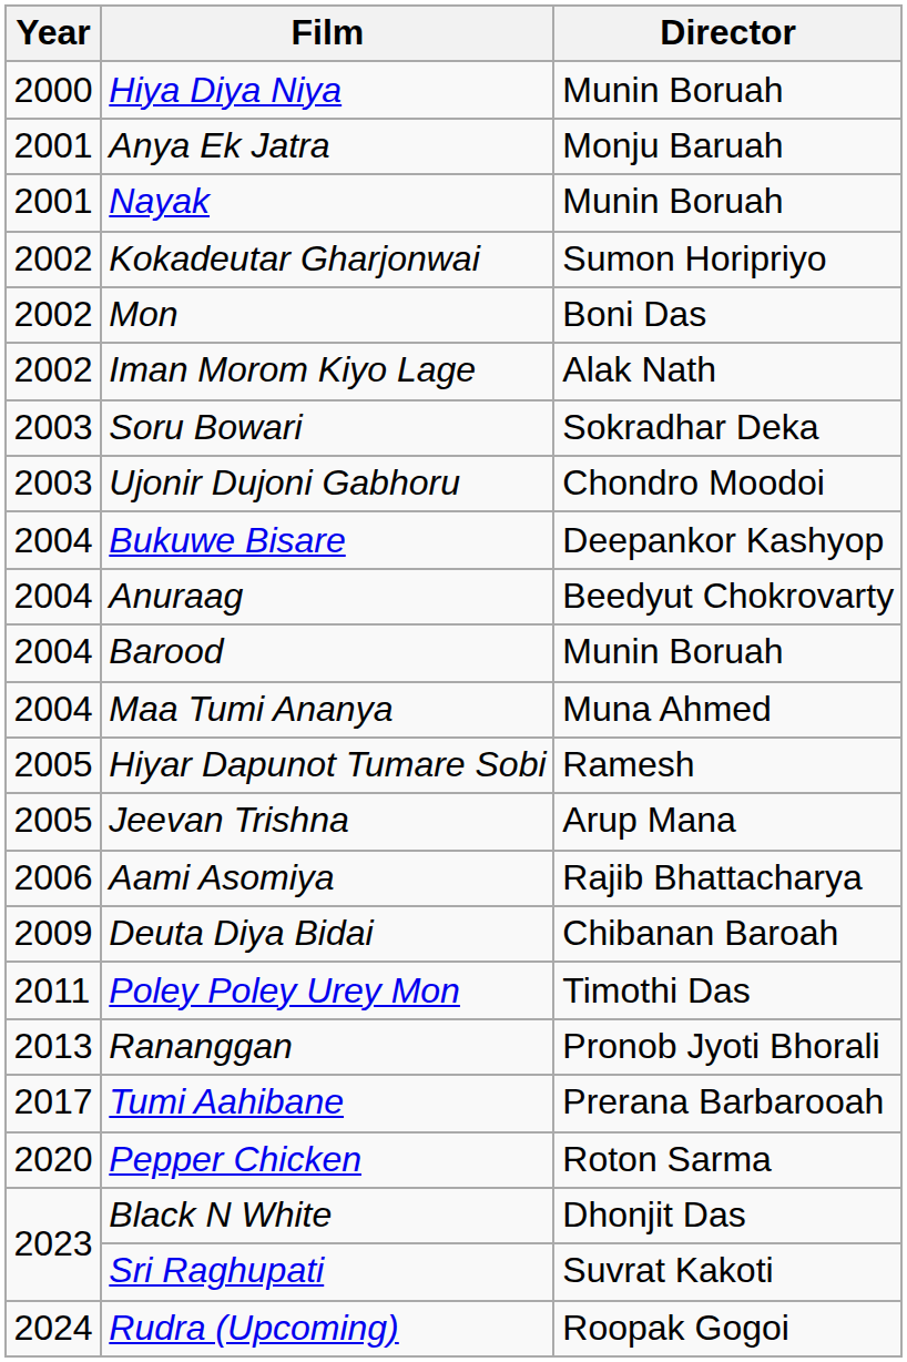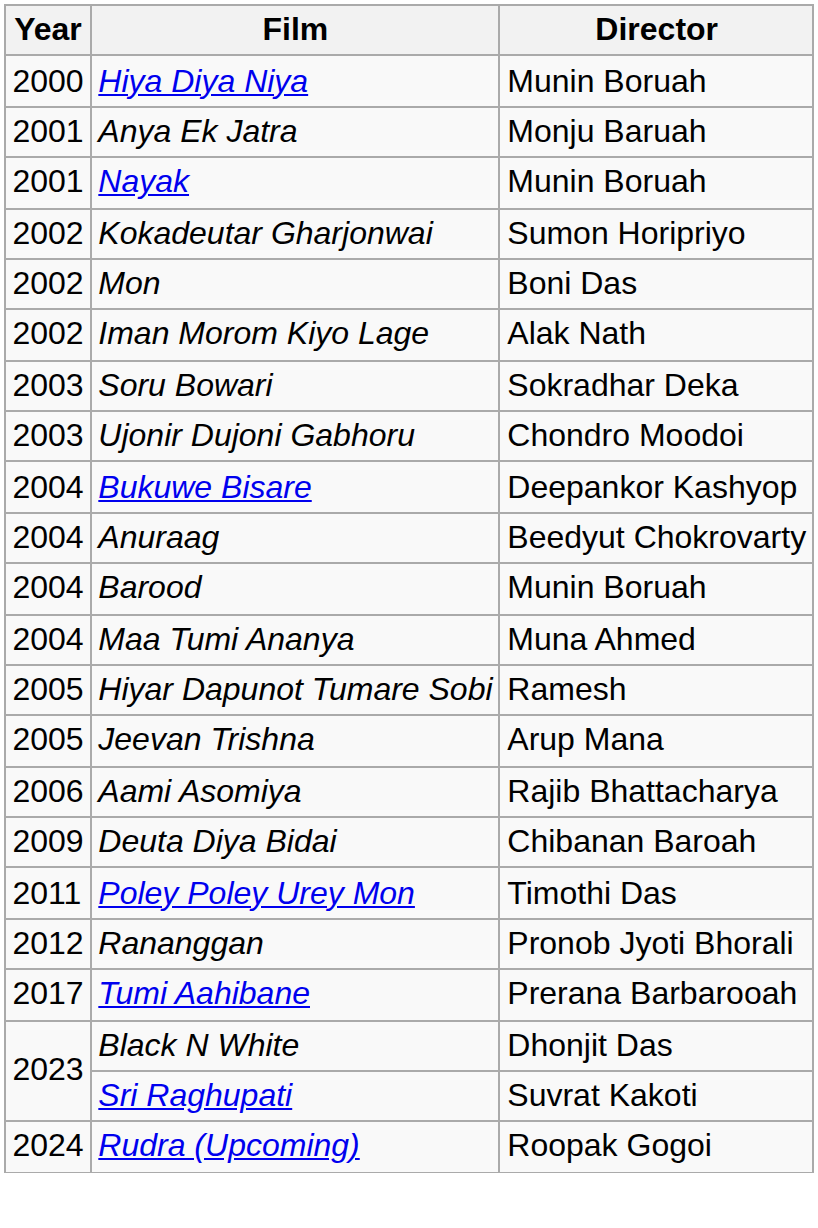Rananggan | Year: 2013 -> 2012
- row: 2020 | Pepper Chicken | Roton Sarma
